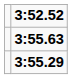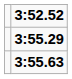rows swapped: 3:55.29 <-> 3:55.63
